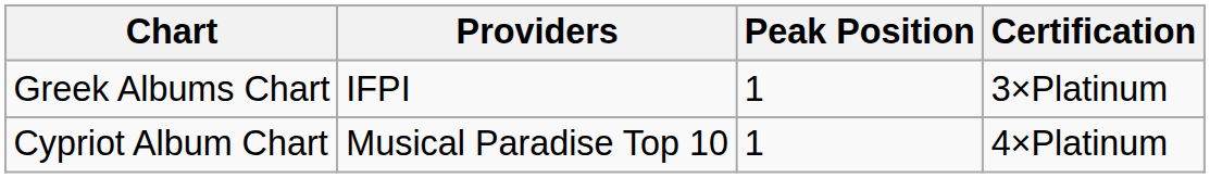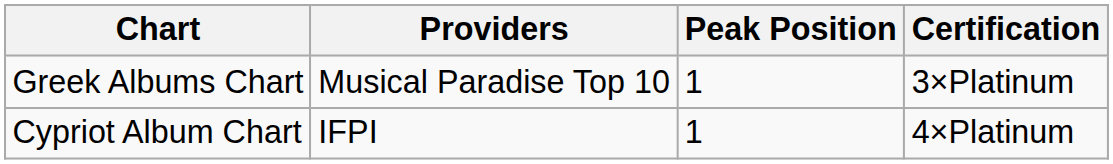Greek Albums Chart | Providers: IFPI -> Musical Paradise Top 10
Cypriot Album Chart | Providers: Musical Paradise Top 10 -> IFPI
